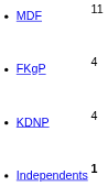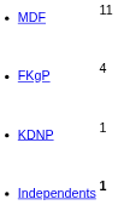KDNP | column 2: 4 -> 1
